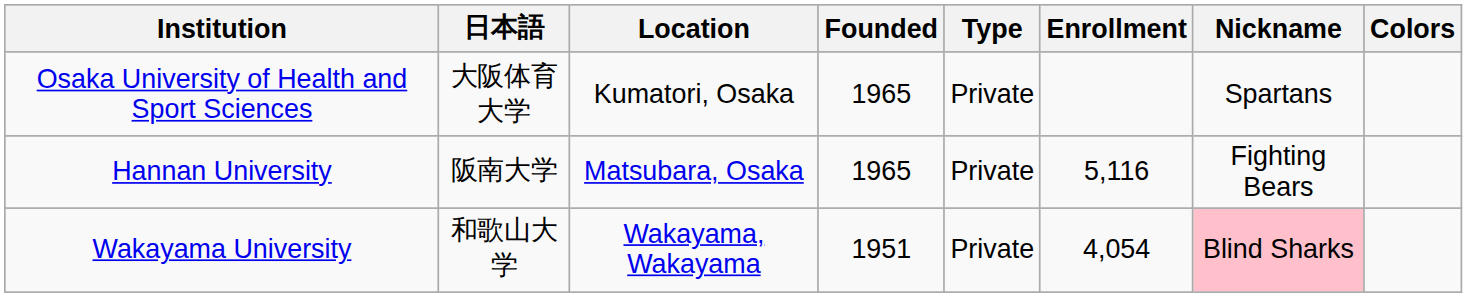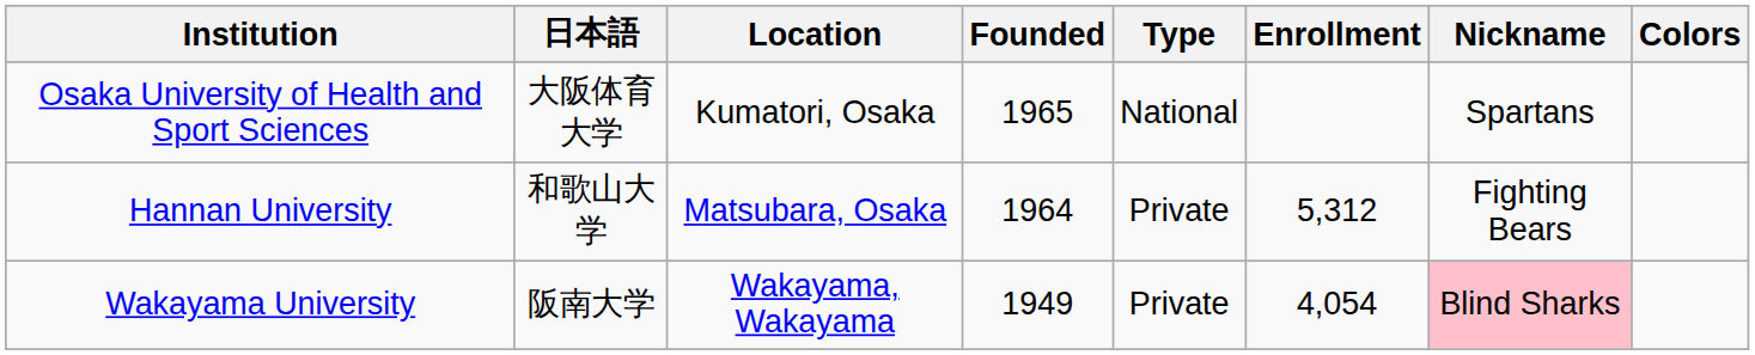Osaka University of Health and Sport Sciences | Type: Private -> National
Hannan University | 日本語: 阪南大学 -> 和歌山大学
Hannan University | Founded: 1965 -> 1964
Hannan University | Enrollment: 5,116 -> 5,312
Wakayama University | 日本語: 和歌山大学 -> 阪南大学
Wakayama University | Founded: 1951 -> 1949
